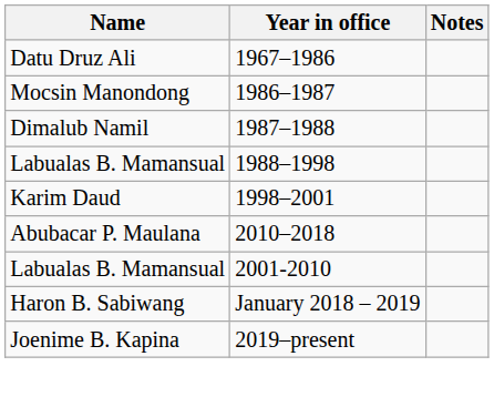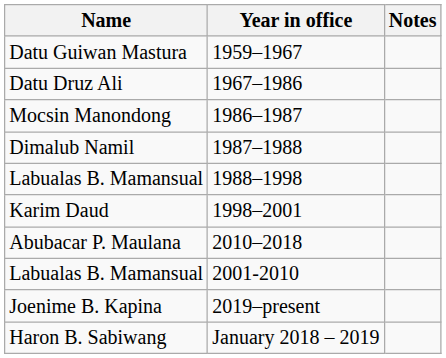+ row: Datu Guiwan Mastura | 1959–1967
rows swapped: Haron B. Sabiwang <-> Joenime B. Kapina
